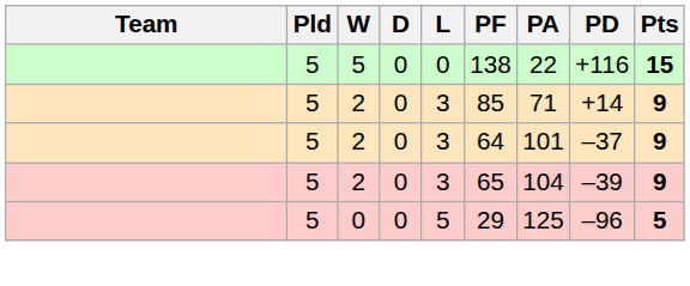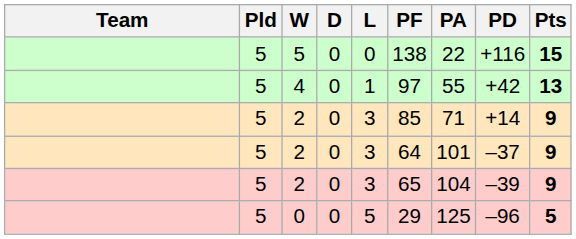+ row: 5 | 4 | 0 | 1 | 97 | 55 | +42 | 13
